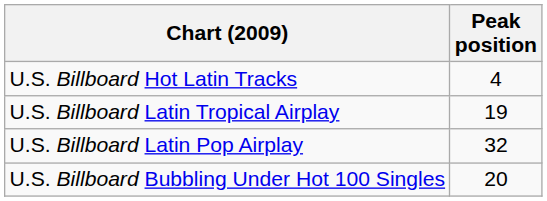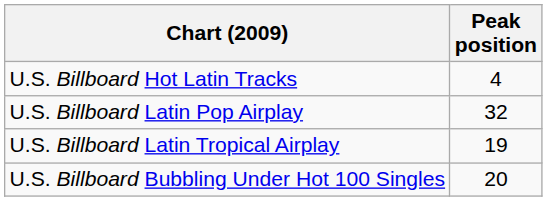rows swapped: U.S. Billboard Latin Pop Airplay <-> U.S. Billboard Latin Tropical Airplay
